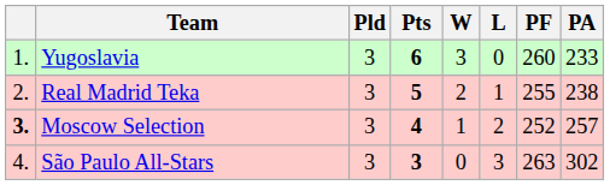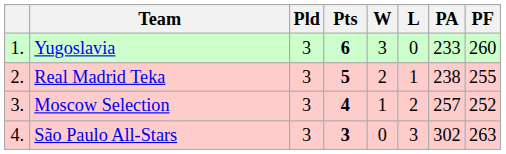columns swapped: PF <-> PA
Moscow Selection | column 1: bold -> normal
